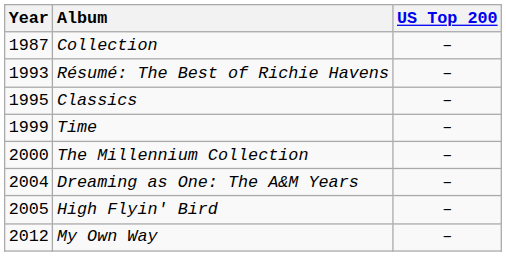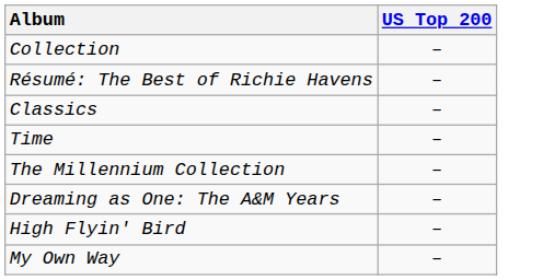- column: Year | 1987 | 1993 | 1995 | 1999 | 2000 | 2004 | 2005 | 2012
